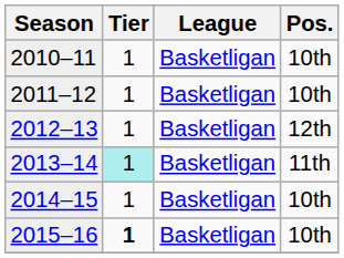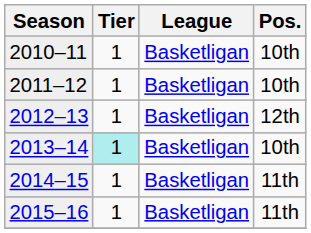2013–14 | Pos.: 11th -> 10th
2014–15 | Pos.: 10th -> 11th
2015–16 | Tier: bold -> normal
2015–16 | Pos.: 10th -> 11th
